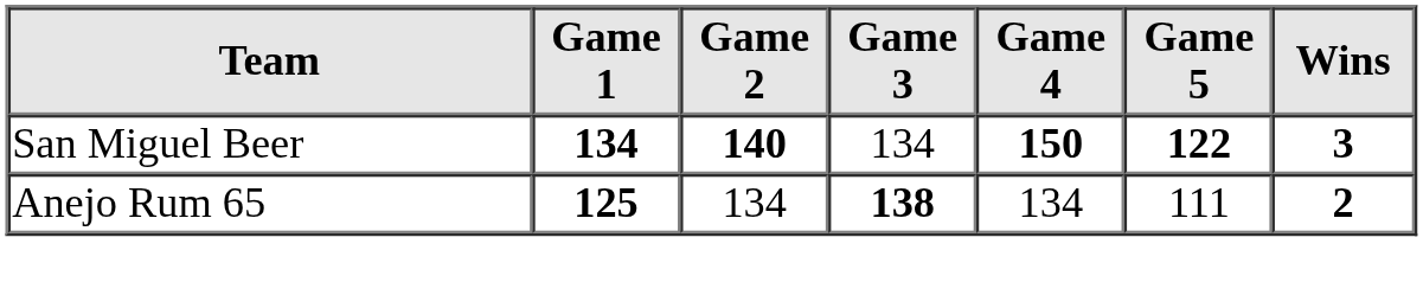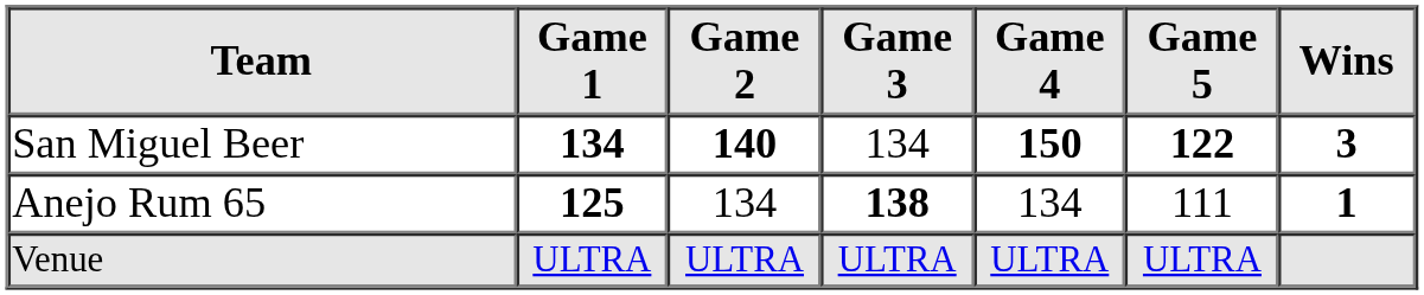Anejo Rum 65 | Wins: 2 -> 1
+ row: Venue | ULTRA | ULTRA | ULTRA | ULTRA | ULTRA
